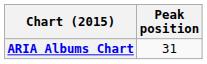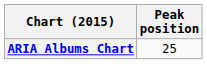ARIA Albums Chart | Peak position: 31 -> 25
